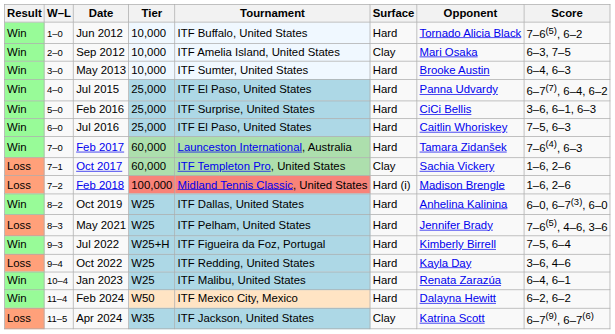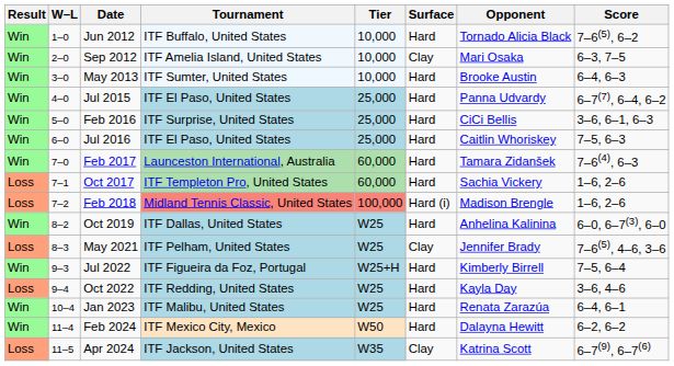columns swapped: Tournament <-> Tier
Oct 2017 | Surface: Clay -> Hard
May 2021 | Surface: Hard -> Clay
